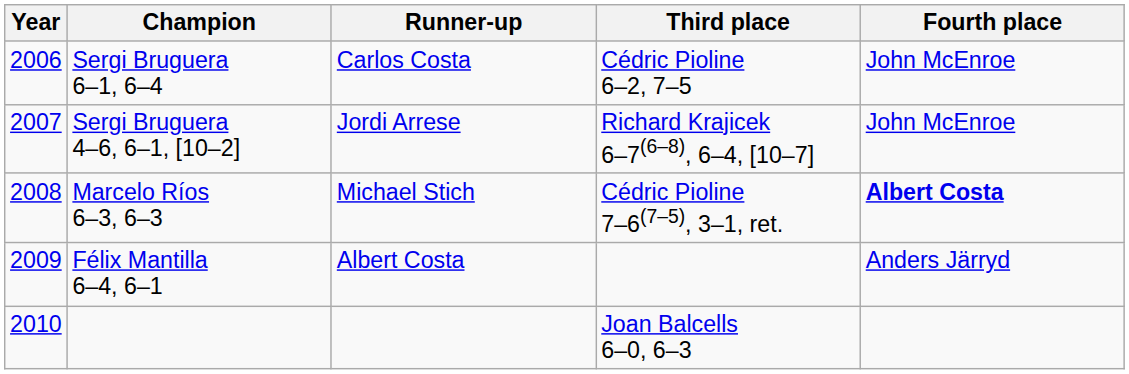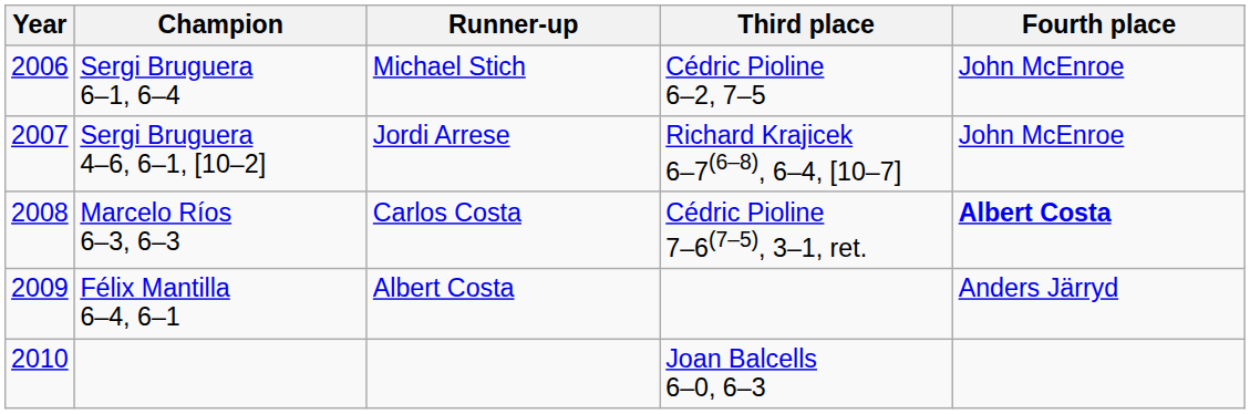Sergi Bruguera 6–1, 6–4 | Runner-up: Carlos Costa -> Michael Stich
Marcelo Ríos 6–3, 6–3 | Runner-up: Michael Stich -> Carlos Costa
